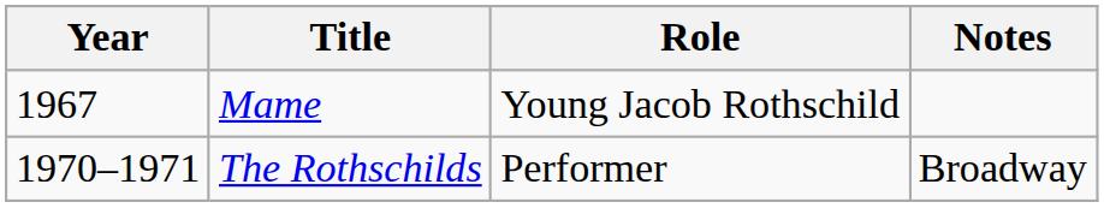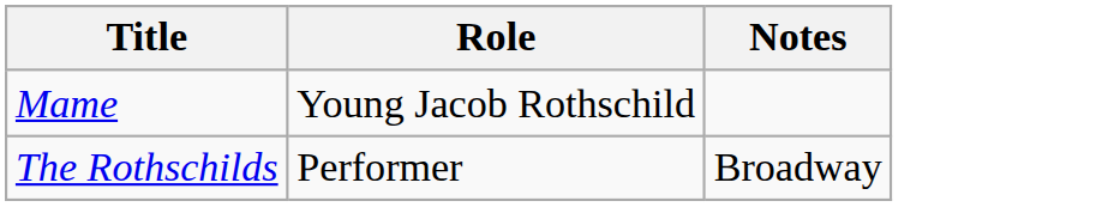- column: Year | 1967 | 1970–1971
